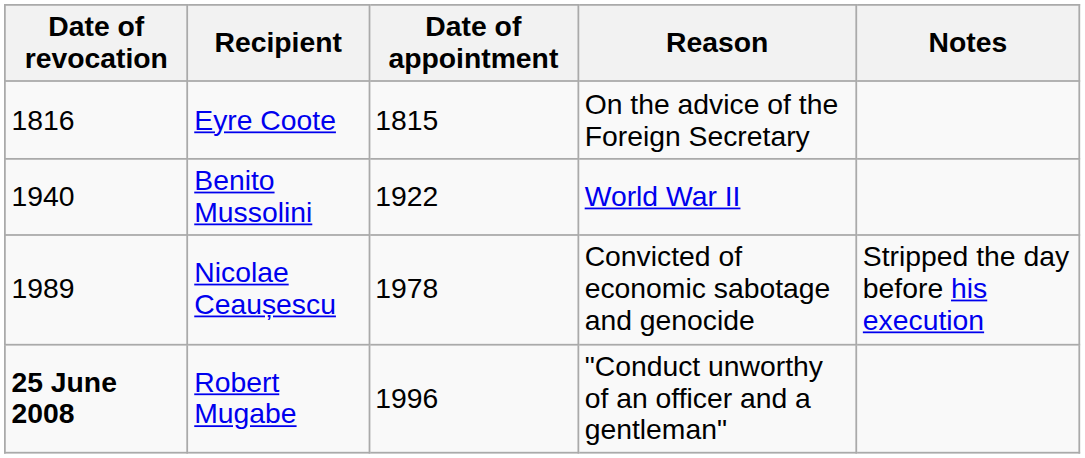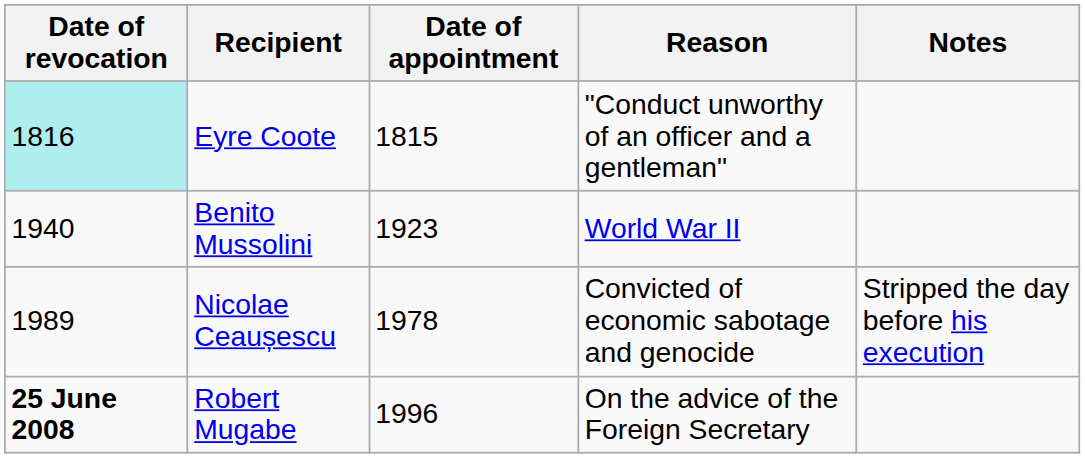Eyre Coote | Date of revocation: no background -> paleturquoise background
Eyre Coote | Reason: On the advice of the Foreign Secretary -> "Conduct unworthy of an officer and a gentleman"
Benito Mussolini | Date of appointment: 1922 -> 1923
Robert Mugabe | Reason: "Conduct unworthy of an officer and a gentleman" -> On the advice of the Foreign Secretary
